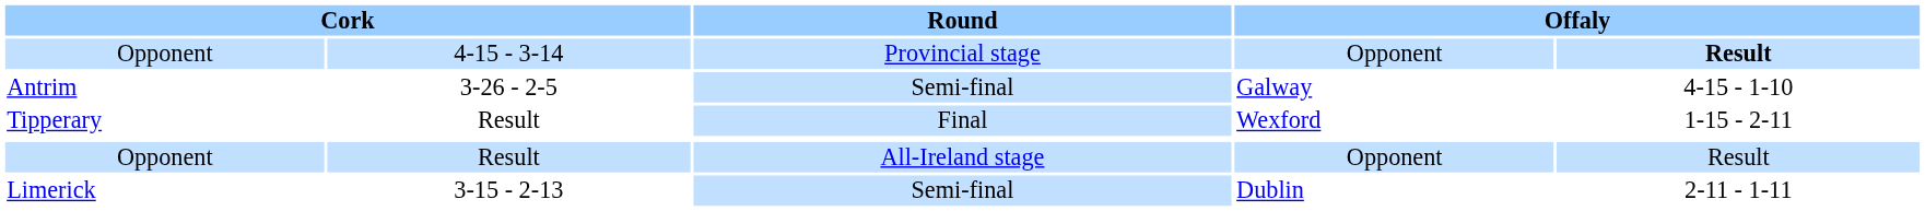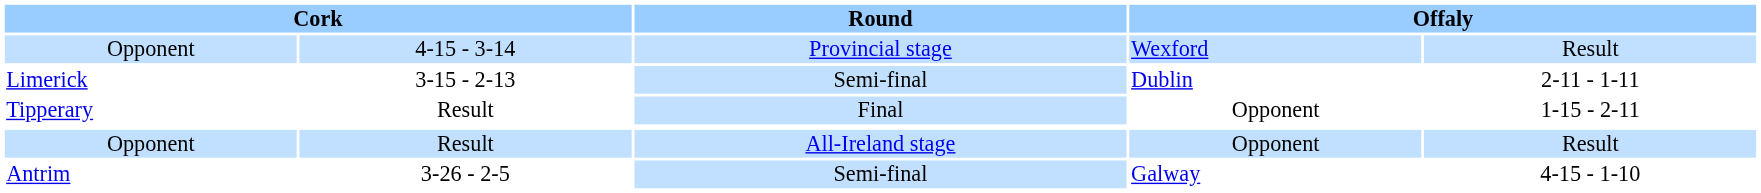Opponent / Provincial stage | column 4: Opponent -> Wexford
Opponent / Provincial stage | column 5: bold -> normal
rows swapped: Limerick <-> Antrim
Tipperary | column 4: Wexford -> Opponent
